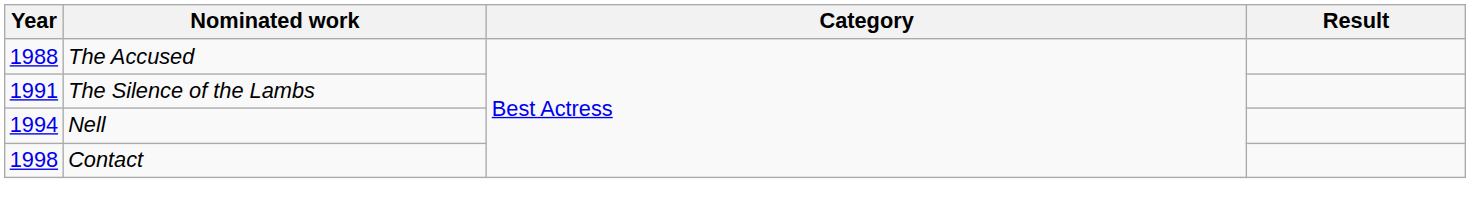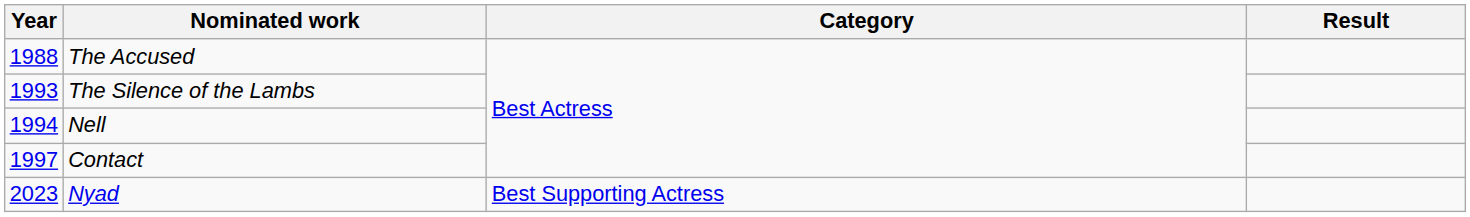The Silence of the Lambs | Year: 1991 -> 1993
Contact | Year: 1998 -> 1997
+ row: 2023 | Nyad | Best Supporting Actress
